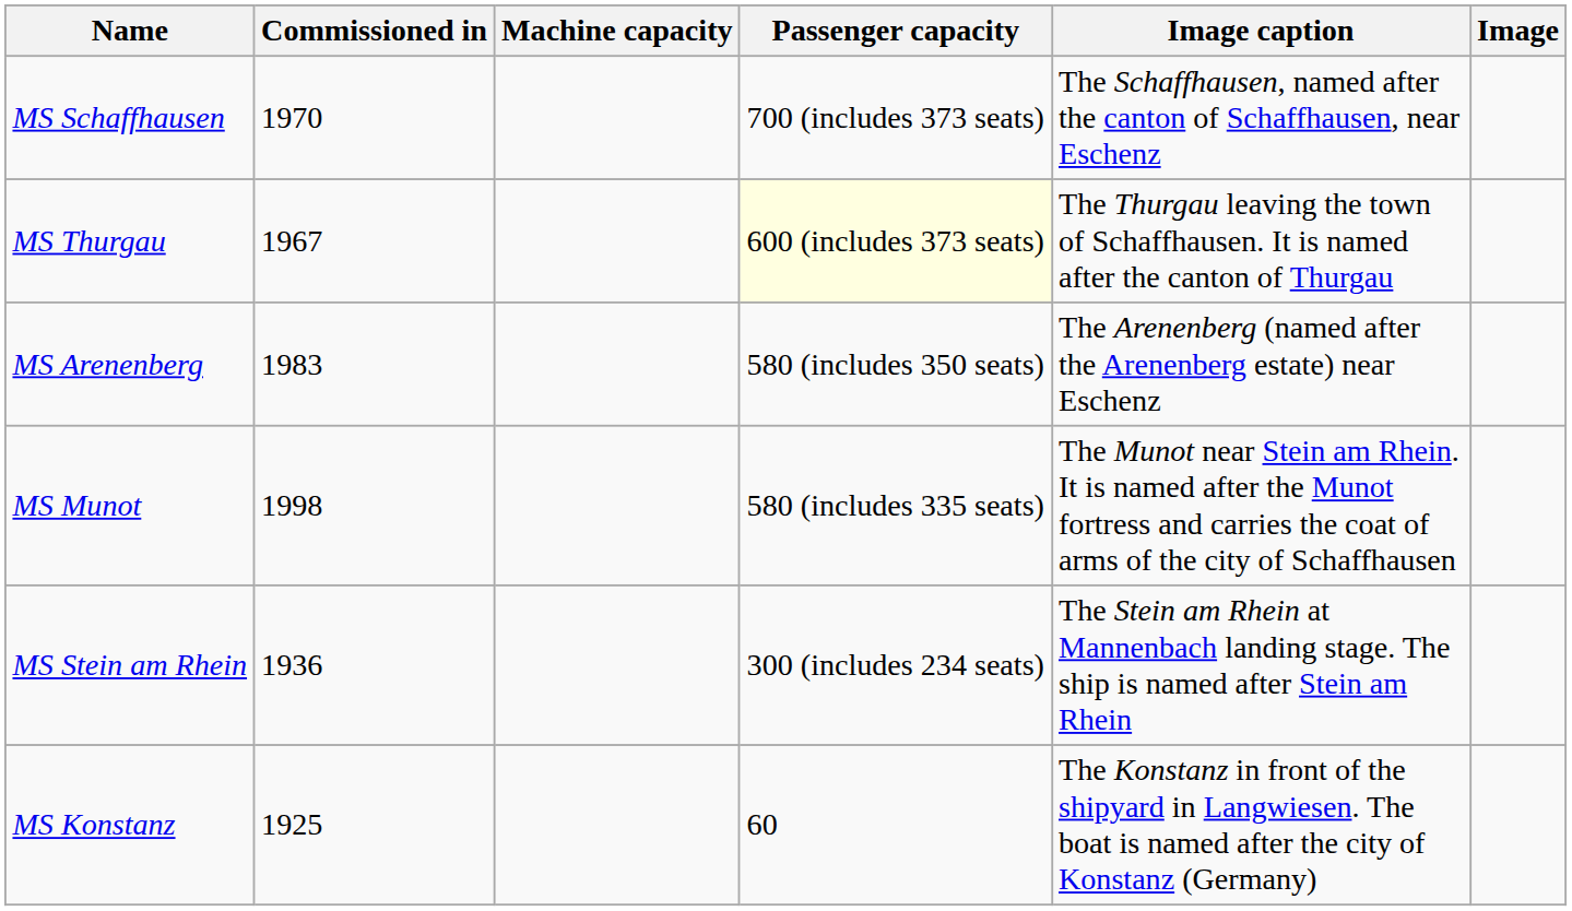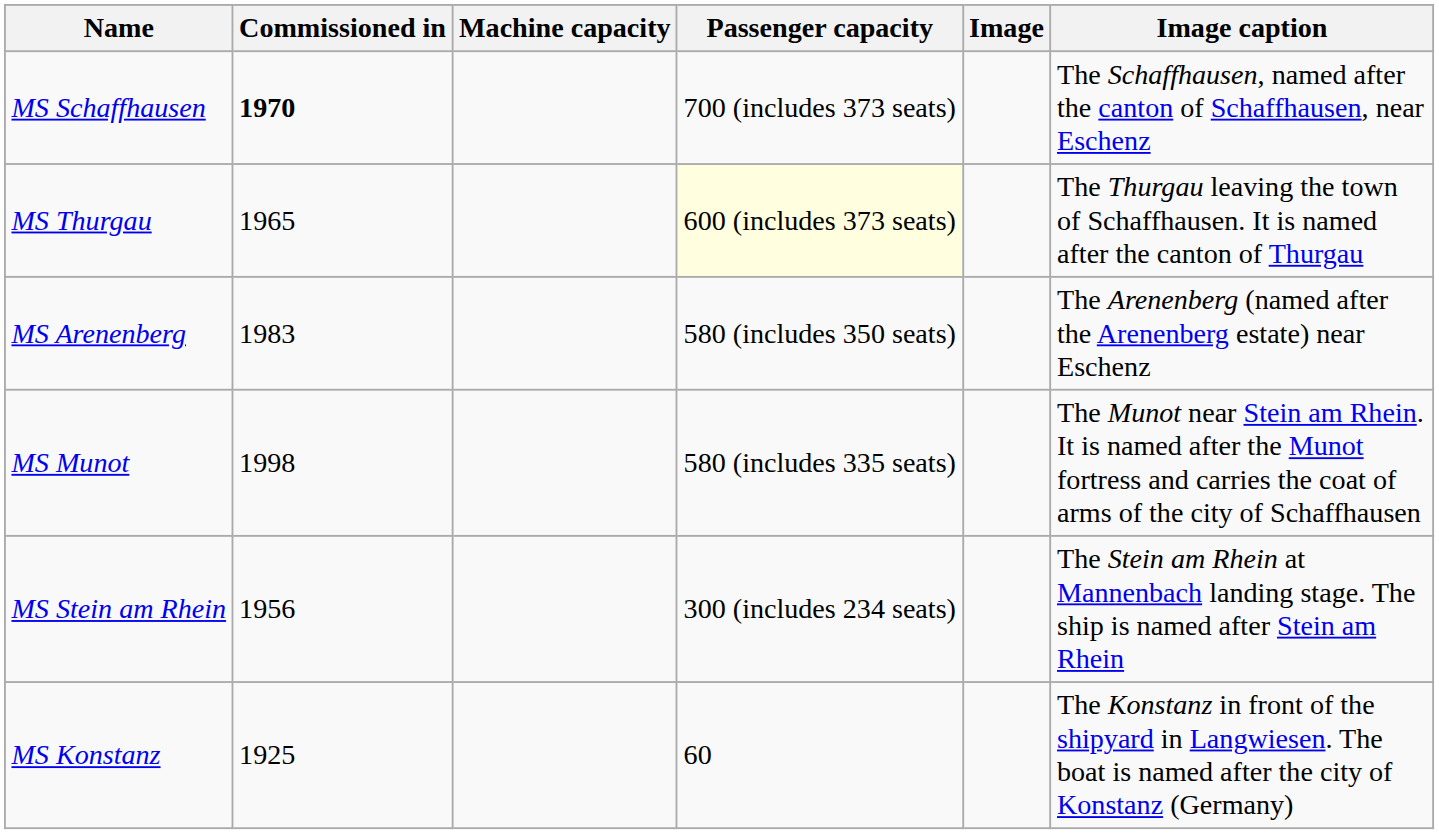columns swapped: Image <-> Image caption
MS Schaffhausen | Commissioned in: normal -> bold
MS Thurgau | Commissioned in: 1967 -> 1965
MS Stein am Rhein | Commissioned in: 1936 -> 1956
